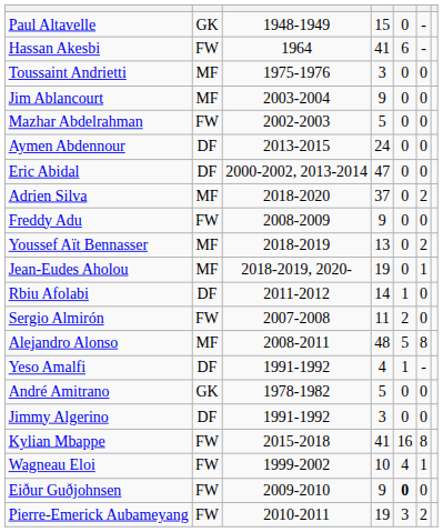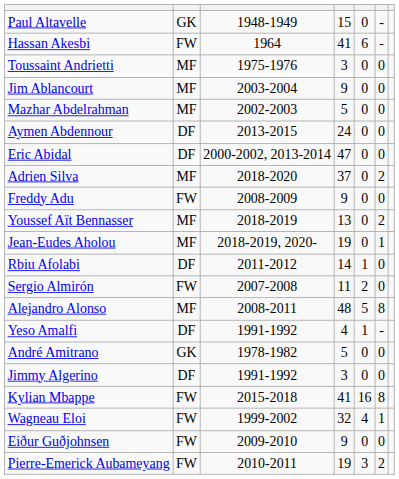Mazhar Abdelrahman | column 2: FW -> MF
Wagneau Eloi | column 4: 10 -> 32
Eiður Guðjohnsen | column 5: bold -> normal
